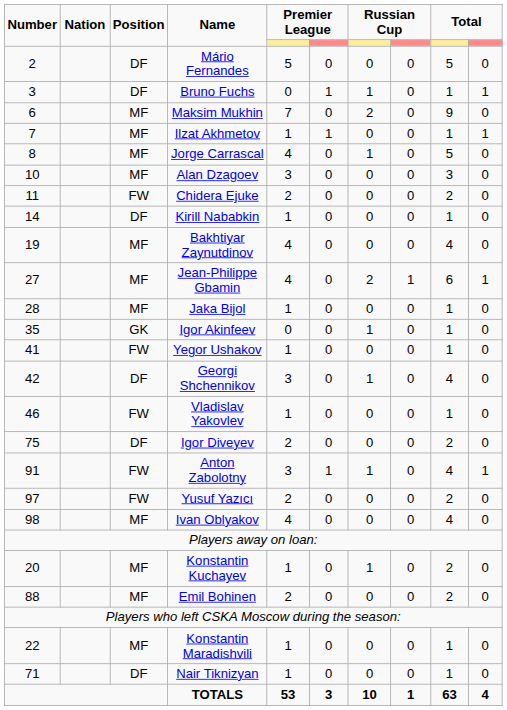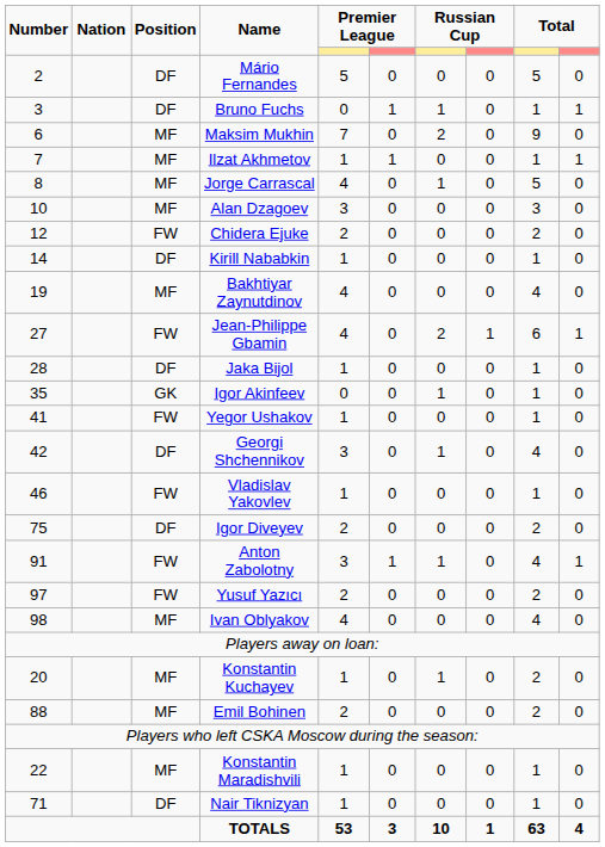Chidera Ejuke | Number: 11 -> 12
Jean-Philippe Gbamin | Position: MF -> FW
Jaka Bijol | Position: MF -> DF
